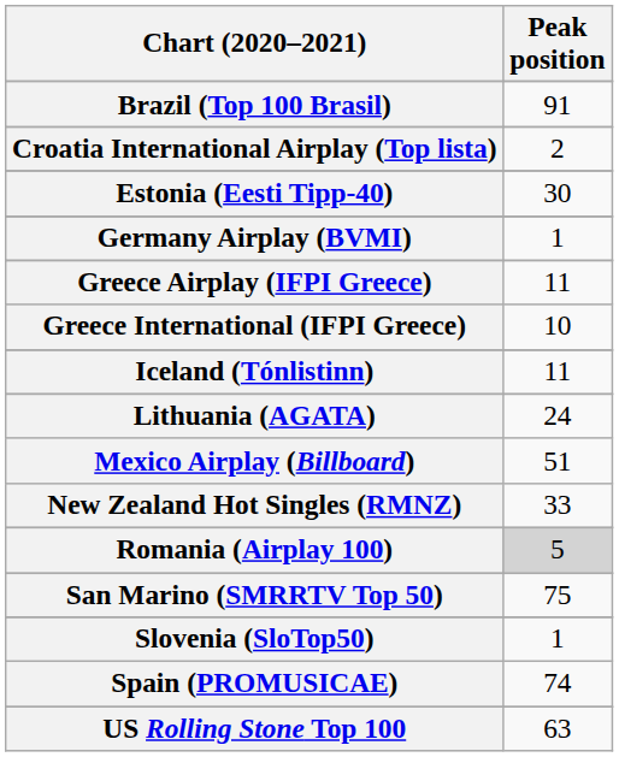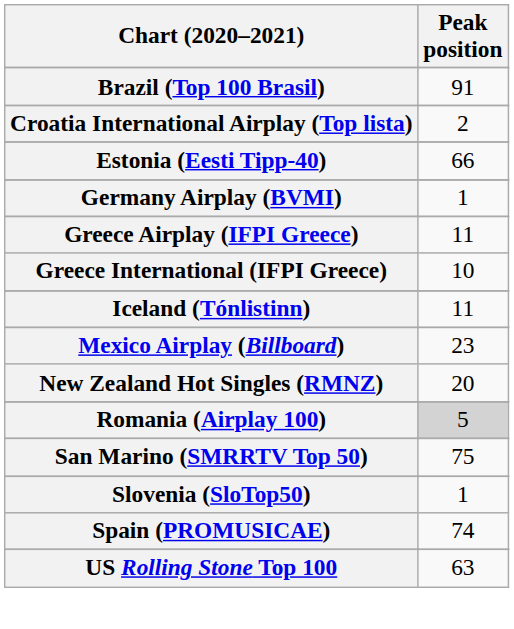Estonia (Eesti Tipp-40) | Peak position: 30 -> 66
- row: Lithuania (AGATA) | 24
Mexico Airplay (Billboard) | Peak position: 51 -> 23
New Zealand Hot Singles (RMNZ) | Peak position: 33 -> 20
